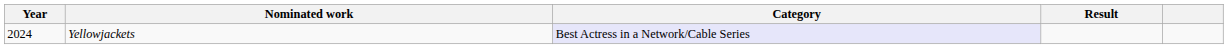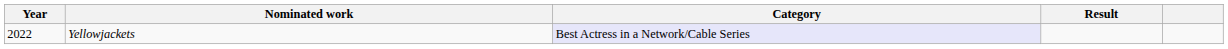Yellowjackets | Year: 2024 -> 2022
